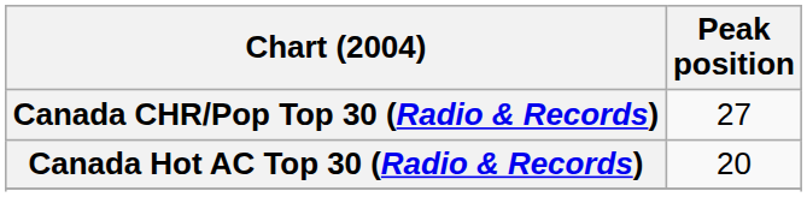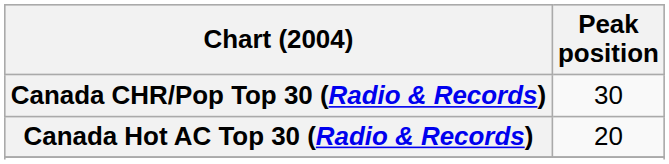Canada CHR/Pop Top 30 (Radio & Records) | Peak position: 27 -> 30
